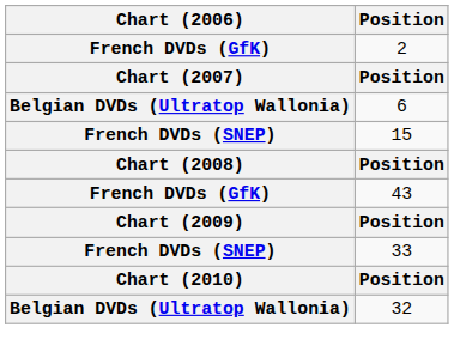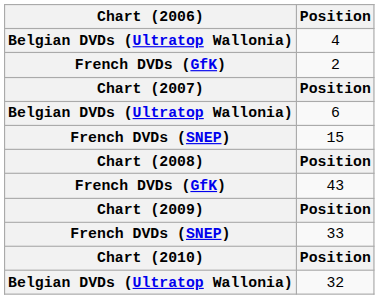+ row: Belgian DVDs (Ultratop Wallonia) | 4
